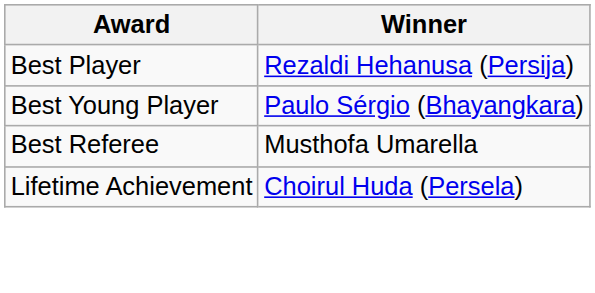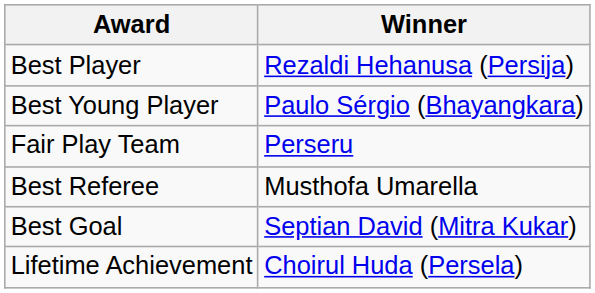+ row: Fair Play Team | Perseru
+ row: Best Goal | Septian David (Mitra Kukar)
